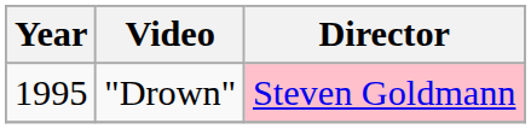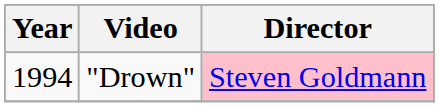"Drown" | Year: 1995 -> 1994
